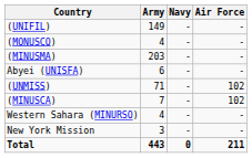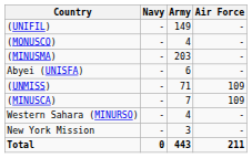columns swapped: Army <-> Navy
(UNMISS) | Air Force: 102 -> 109
(MINUSCA) | Air Force: 102 -> 109
